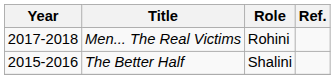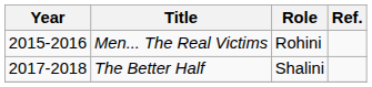Men... The Real Victims | Year: 2017-2018 -> 2015-2016
The Better Half | Year: 2015-2016 -> 2017-2018
